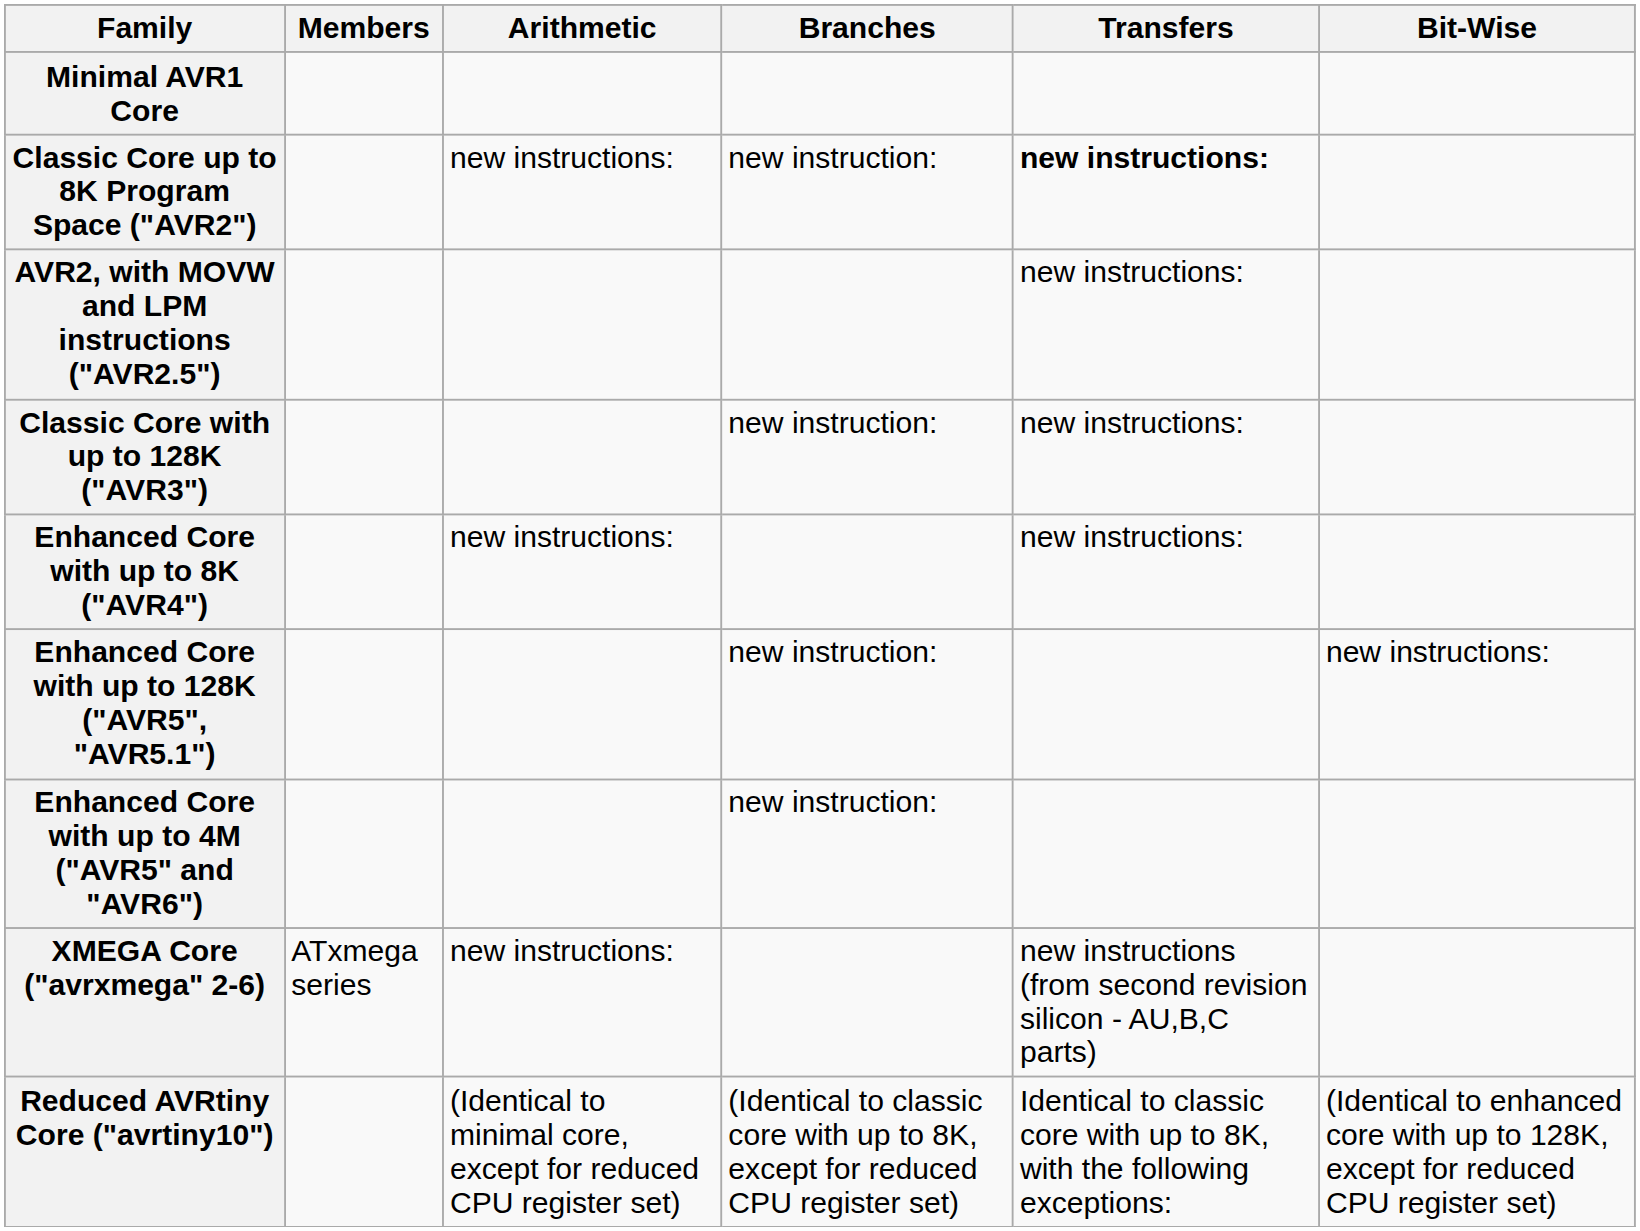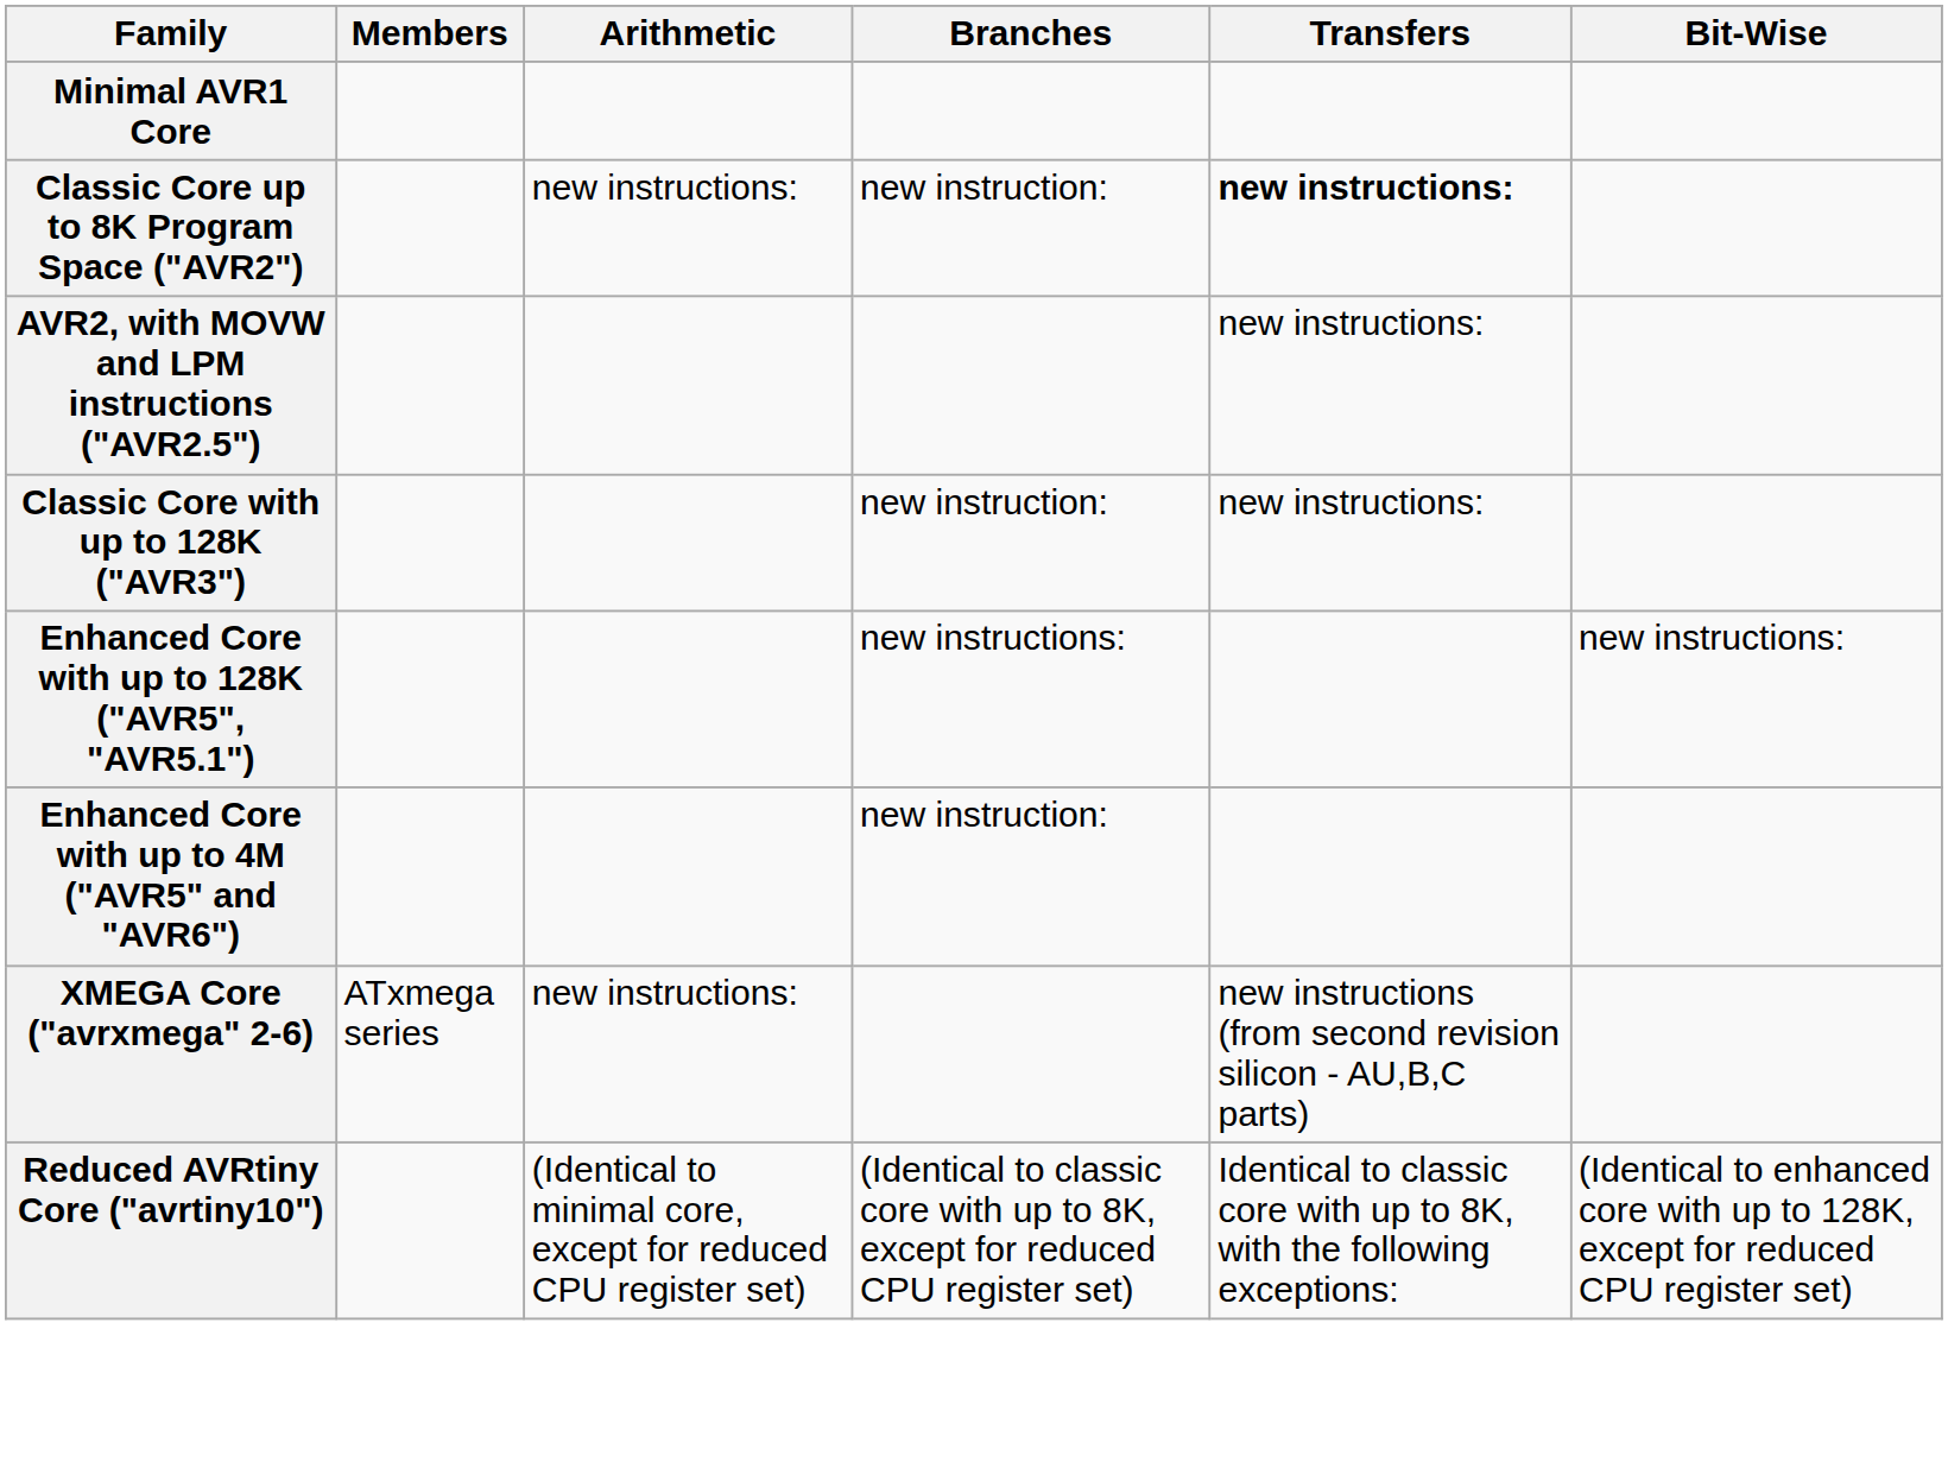- row: Enhanced Core with up to 8K ("AVR4") | new instructions: | new instructions:
Enhanced Core with up to 128K ("AVR5", "AVR5.1") | Branches: new instruction: -> new instructions:
